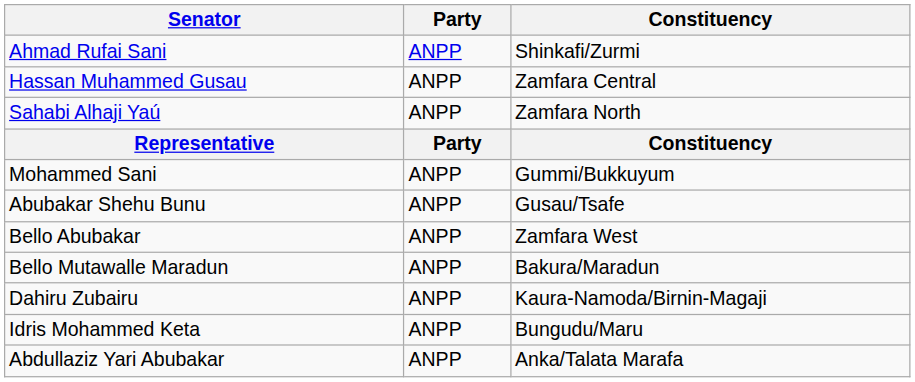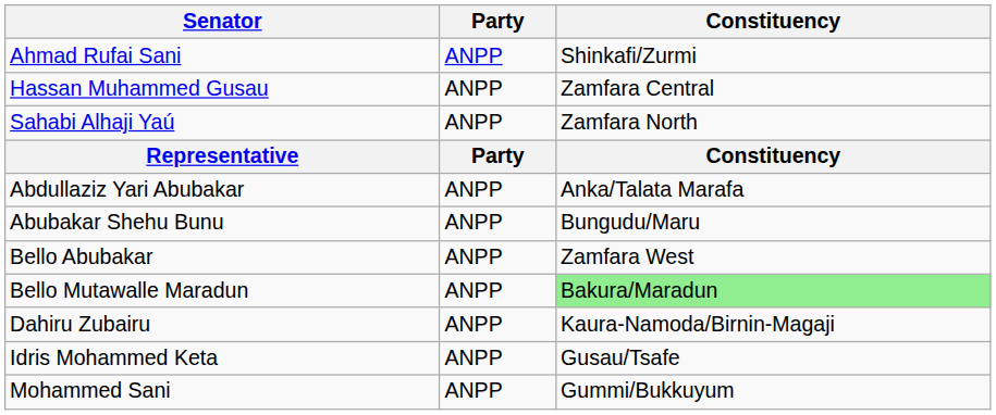rows swapped: Abdullaziz Yari Abubakar <-> Mohammed Sani
Abubakar Shehu Bunu | Constituency: Gusau/Tsafe -> Bungudu/Maru
Bello Mutawalle Maradun | Constituency: no background -> lightgreen background
Idris Mohammed Keta | Constituency: Bungudu/Maru -> Gusau/Tsafe
